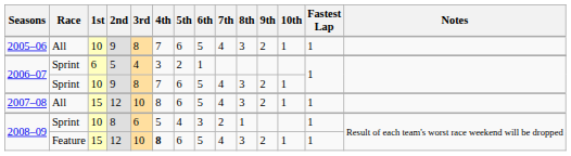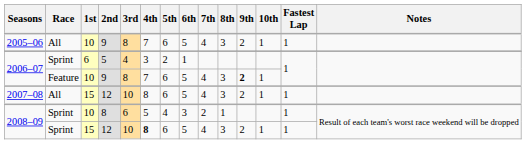2006–07 / 9 | Race: Sprint -> Feature
2006–07 / 9 | 9th: normal -> bold
2008–09 / 12 | Race: Feature -> Sprint
